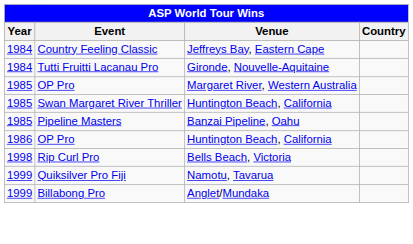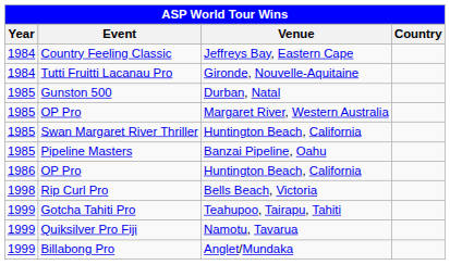+ row: 1985 | Gunston 500 | Durban, Natal
+ row: 1999 | Gotcha Tahiti Pro | Teahupoo, Tairapu, Tahiti
